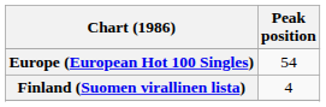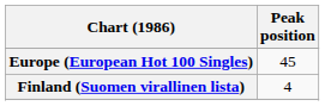Europe (European Hot 100 Singles) | Peak position: 54 -> 45
